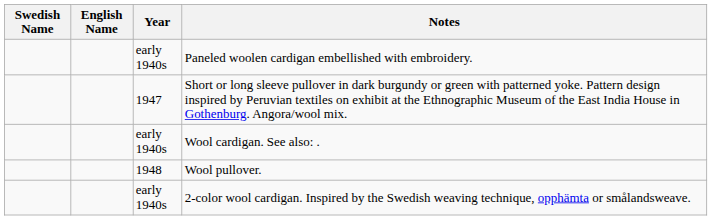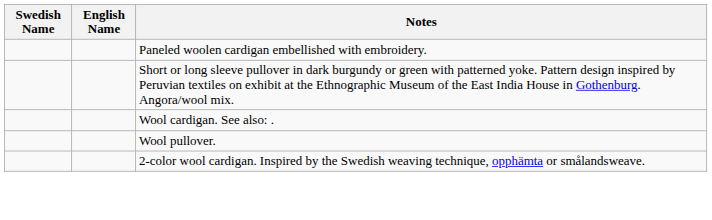- column: Year | early 1940s | 1947 | early 1940s | 1948 | early 1940s
